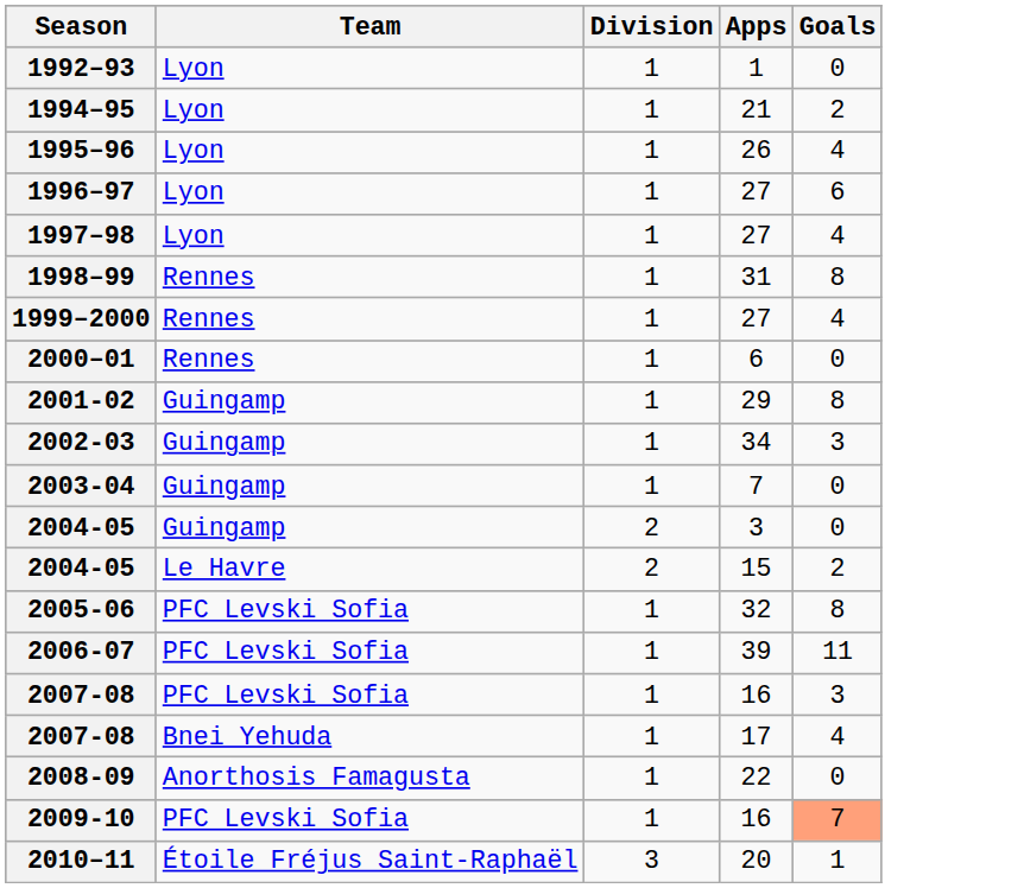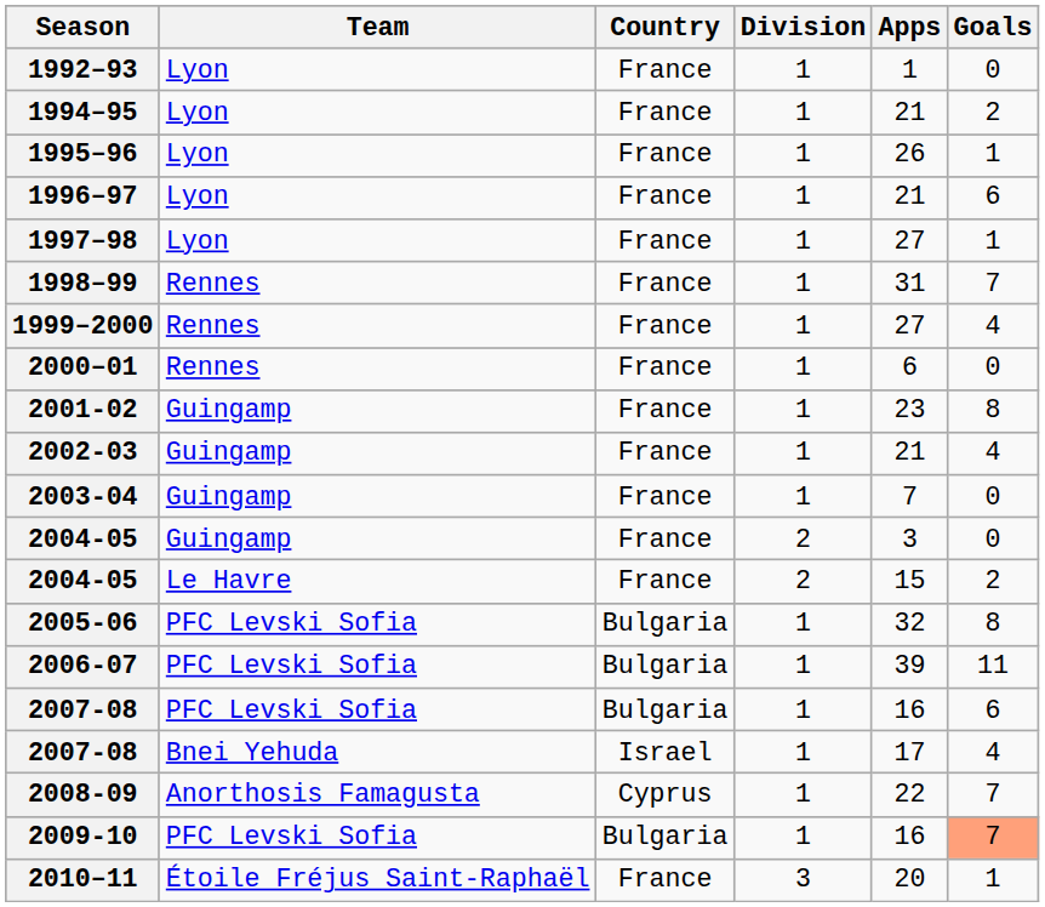+ column: Country | France | France | France | France | France | France | France | France | France | France | France | France | France | Bulgaria | Bulgaria | Bulgaria | Israel | Cyprus | Bulgaria | France
1995–96 | Goals: 4 -> 1
1996–97 | Apps: 27 -> 21
1997–98 | Goals: 4 -> 1
1998–99 | Goals: 8 -> 7
2001-02 | Apps: 29 -> 23
2002-03 | Apps: 34 -> 21
2002-03 | Goals: 3 -> 4
2007-08 / PFC Levski Sofia | Goals: 3 -> 6
2008-09 | Goals: 0 -> 7
